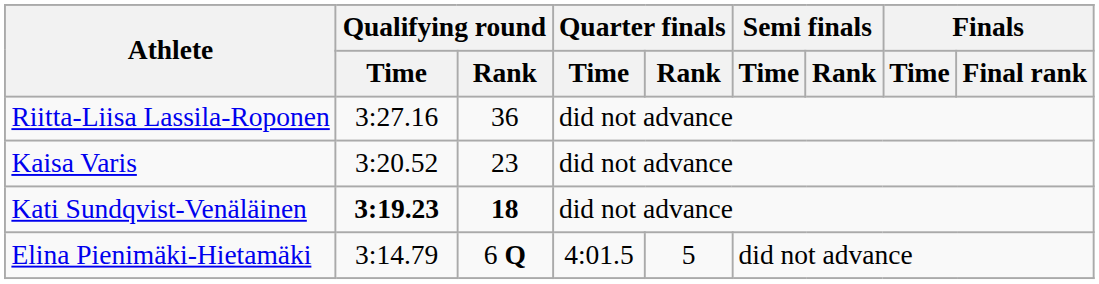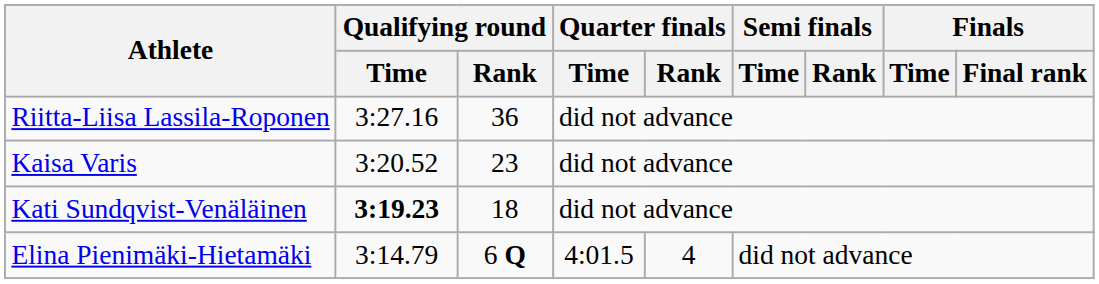Kati Sundqvist-Venäläinen | Qualifying round / Rank: bold -> normal
Elina Pienimäki-Hietamäki | Quarter finals / Rank: 5 -> 4
